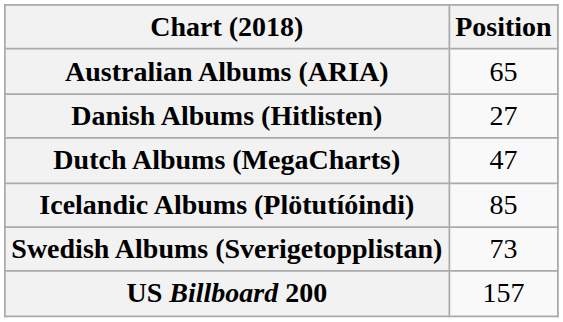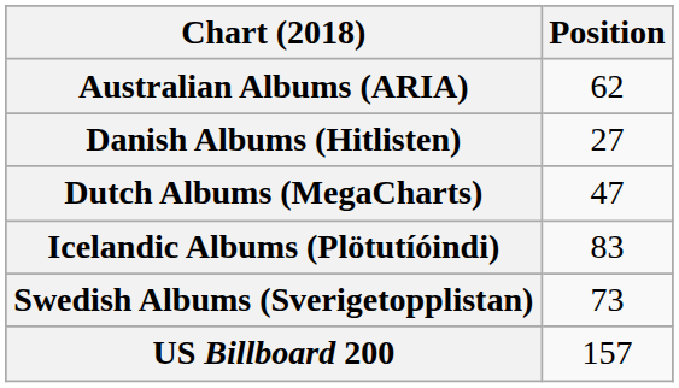Australian Albums (ARIA) | Position: 65 -> 62
Icelandic Albums (Plötutíóindi) | Position: 85 -> 83
